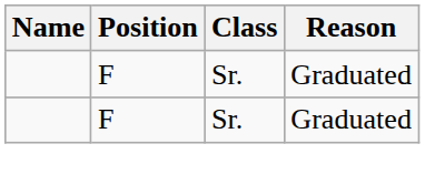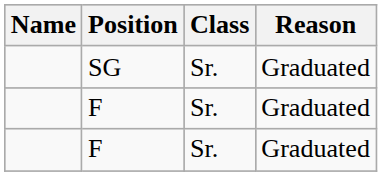+ row: SG | Sr. | Graduated
